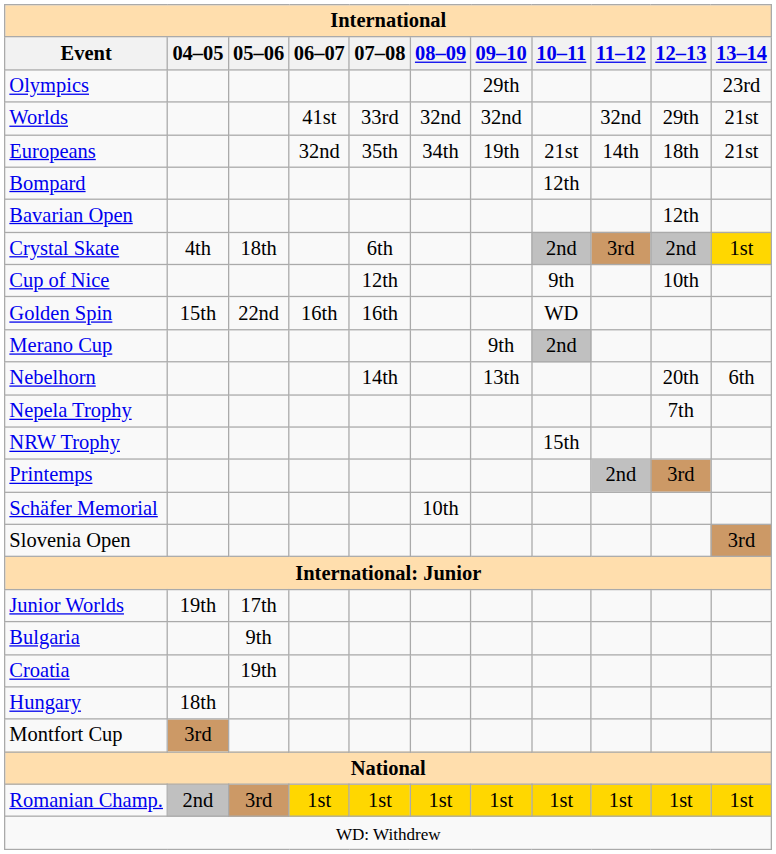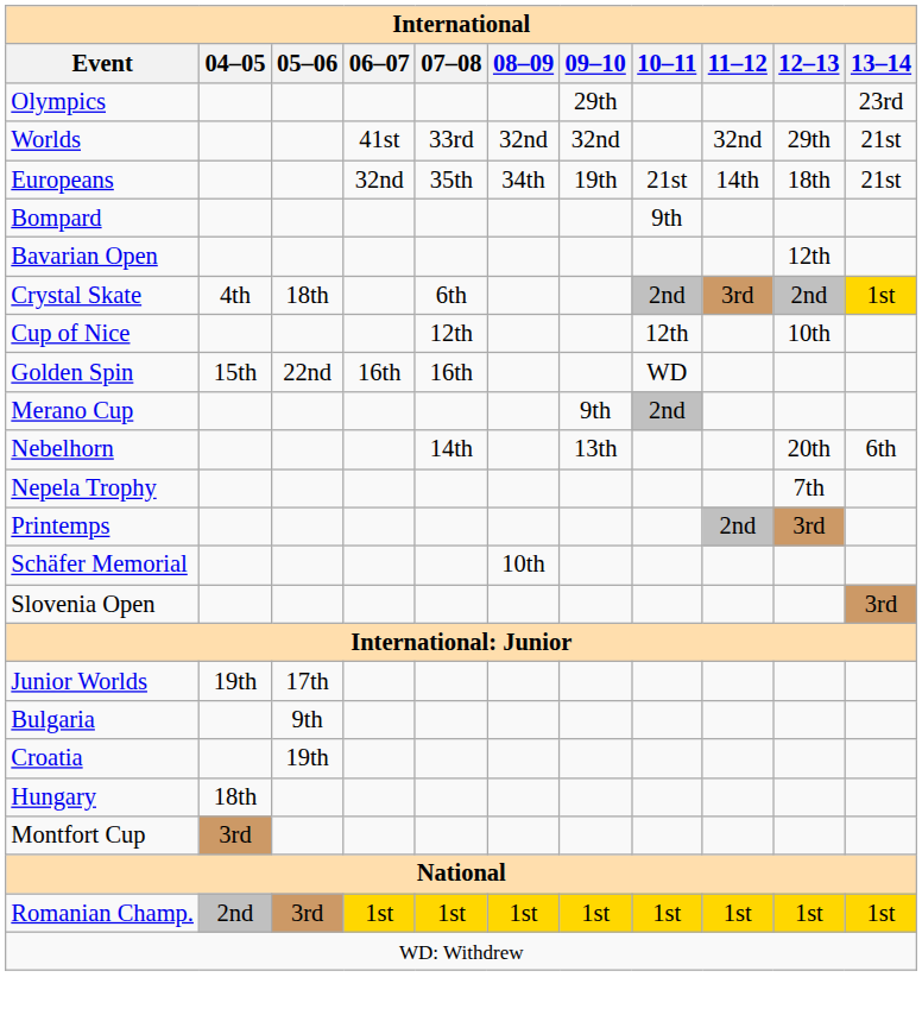Bompard | 10–11: 12th -> 9th
Cup of Nice | 10–11: 9th -> 12th
- row: NRW Trophy | 15th
